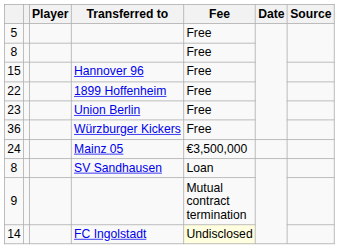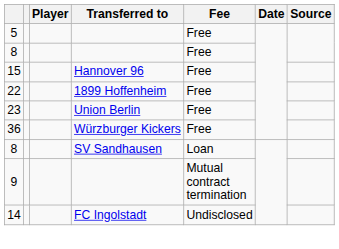- row: 24 | Mainz 05 | €3,500,000
14 | Fee: lightyellow background -> no background
